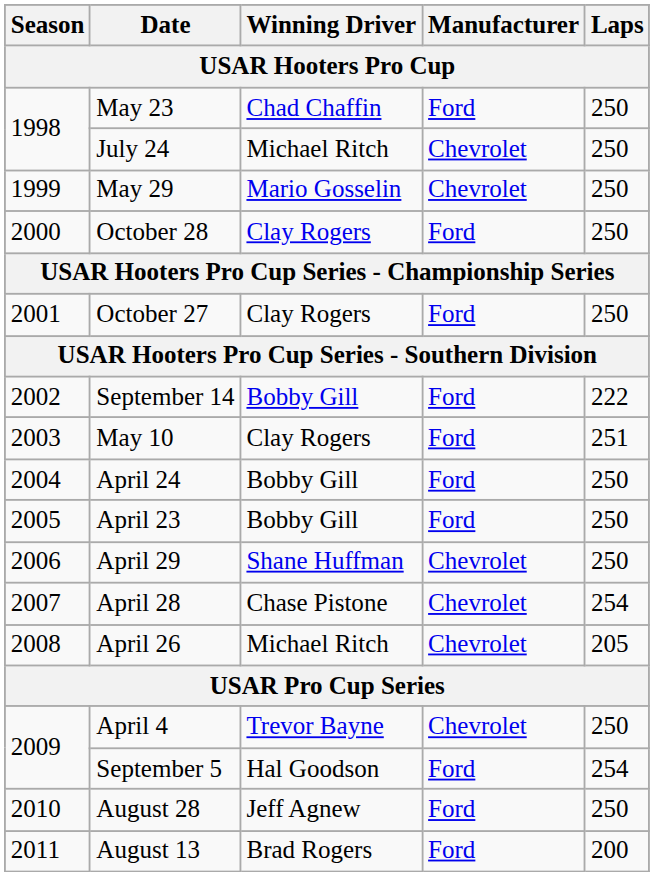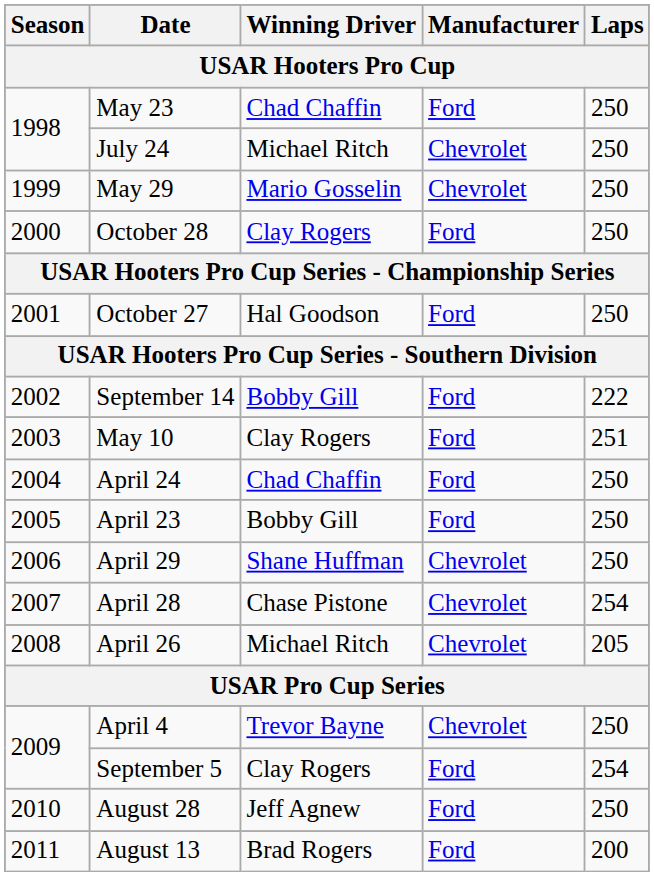October 27 | Winning Driver: Clay Rogers -> Hal Goodson
April 24 | Winning Driver: Bobby Gill -> Chad Chaffin
September 5 | Winning Driver: Hal Goodson -> Clay Rogers
